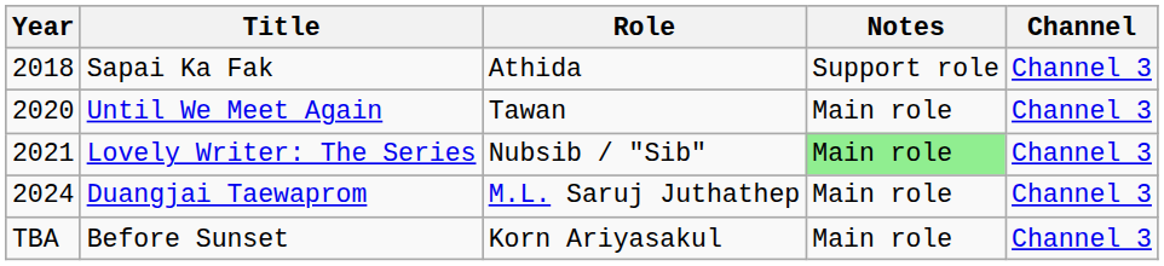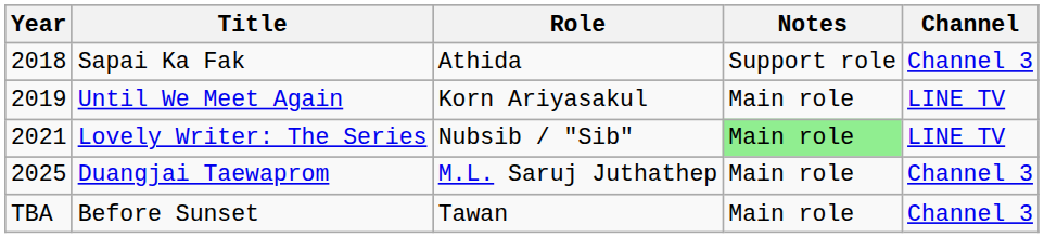Until We Meet Again | Year: 2020 -> 2019
Until We Meet Again | Role: Tawan -> Korn Ariyasakul
Until We Meet Again | Channel: Channel 3 -> LINE TV
Lovely Writer: The Series | Channel: Channel 3 -> LINE TV
Duangjai Taewaprom | Year: 2024 -> 2025
Before Sunset | Role: Korn Ariyasakul -> Tawan
